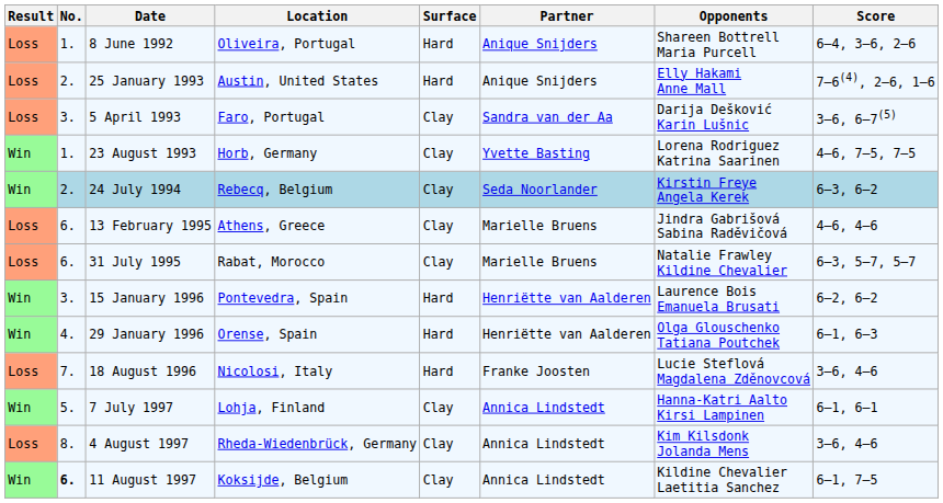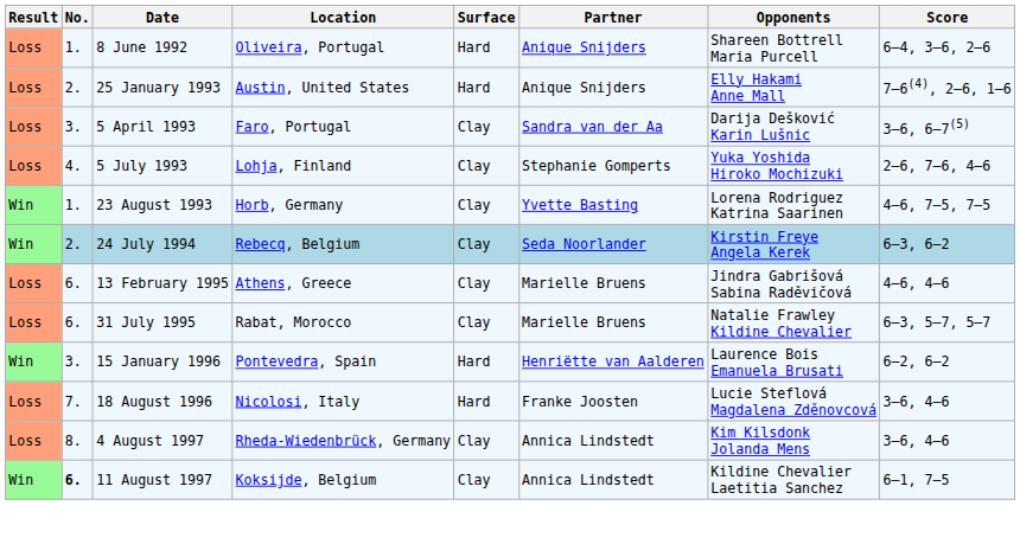+ row: Loss | 4. | 5 July 1993 | Lohja, Finland | Clay | Stephanie Gomperts | Yuka Yoshida Hiroko Mochizuki | 2–6, 7–6, 4–6
- row: Win | 4. | 29 January 1996 | Orense, Spain | Hard | Henriëtte van Aalderen | Olga Glouschenko Tatiana Poutchek | 6–1, 6–3
- row: Win | 5. | 7 July 1997 | Lohja, Finland | Clay | Annica Lindstedt | Hanna-Katri Aalto Kirsi Lampinen | 6–1, 6–1
